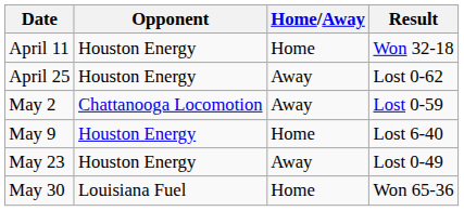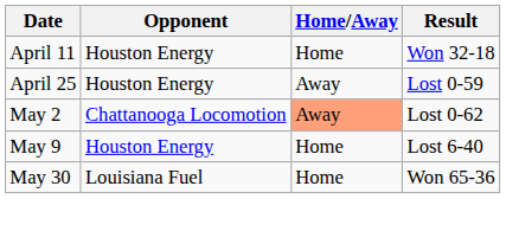April 25 | Result: Lost 0-62 -> Lost 0-59
May 2 | Home/Away: no background -> lightsalmon background
May 2 | Result: Lost 0-59 -> Lost 0-62
- row: May 23 | Houston Energy | Away | Lost 0-49
